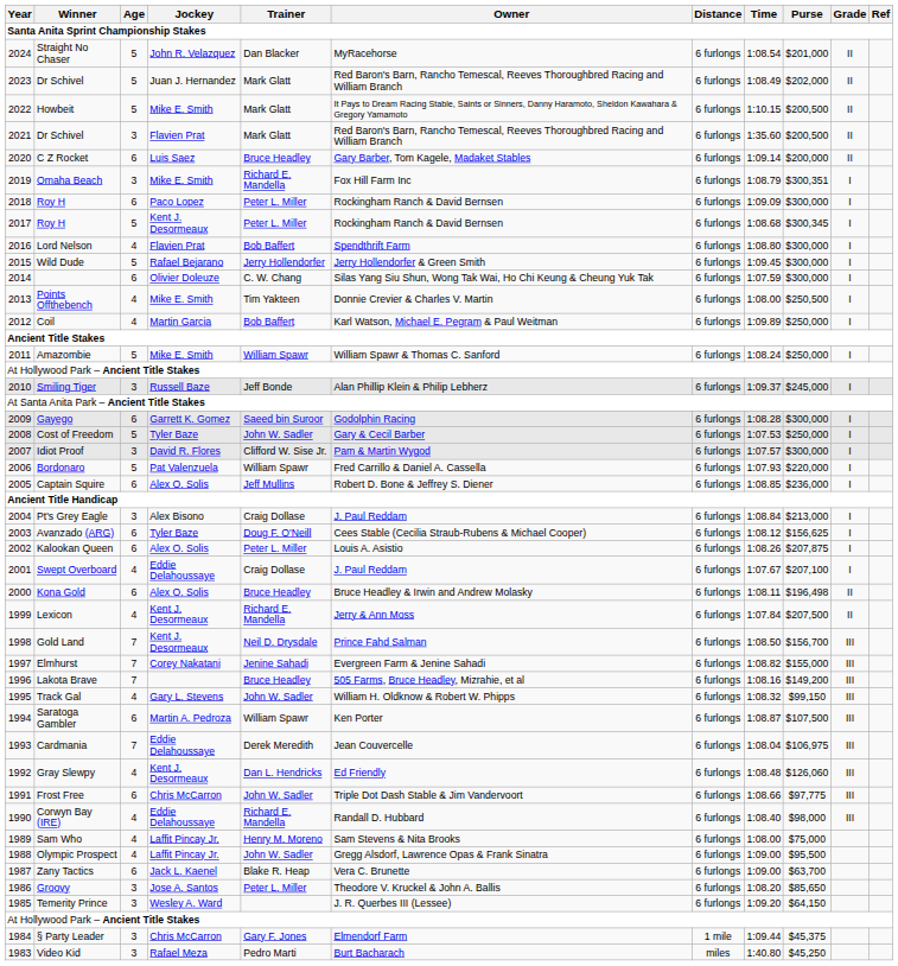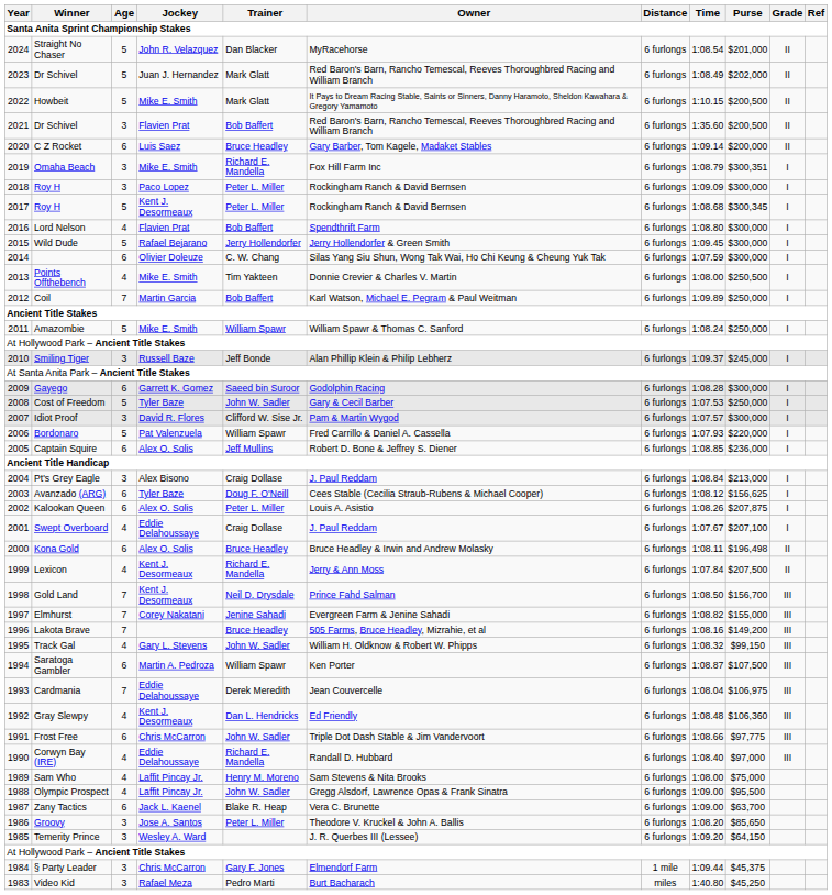2021 / Dr Schivel | Trainer: Mark Glatt -> Bob Baffert
2018 / Roy H | Age: 6 -> 3
Coil | Age: 4 -> 7
Gray Slewpy | Purse: $126,060 -> $106,360
Corwyn Bay (IRE) | Purse: $98,000 -> $97,000
